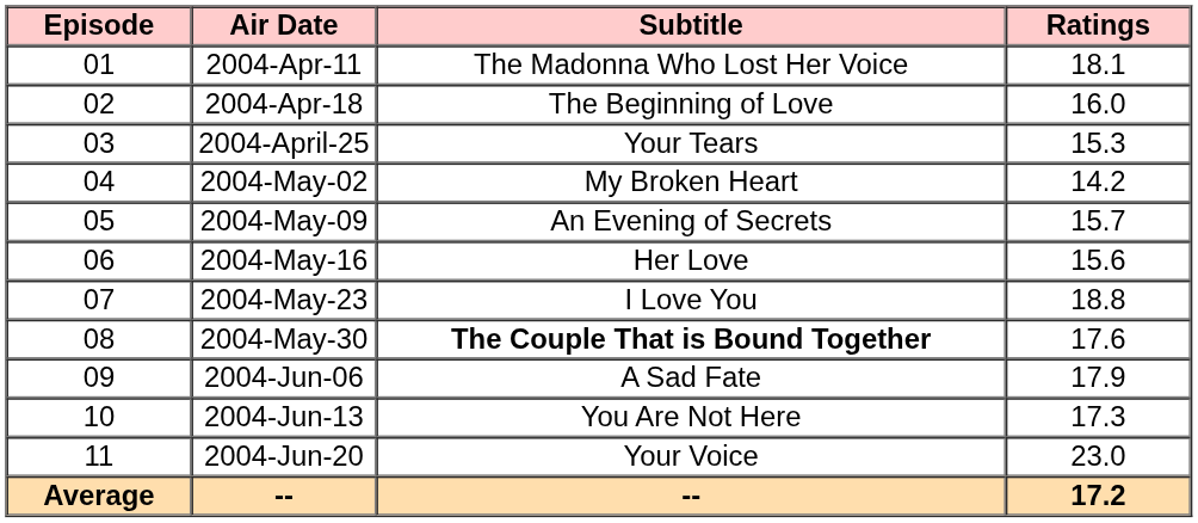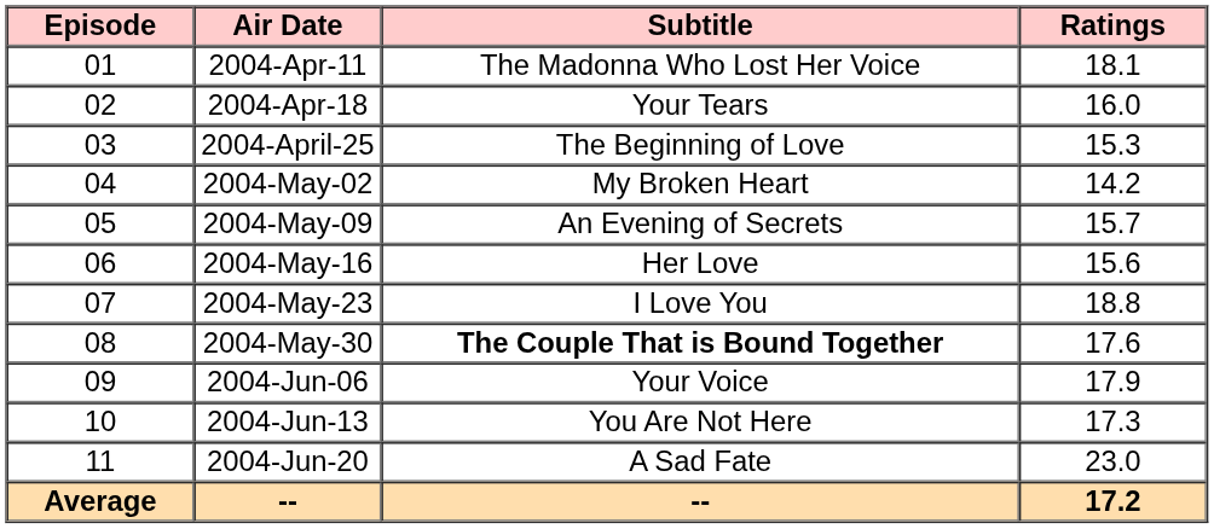2004-Apr-18 | Subtitle: The Beginning of Love -> Your Tears
2004-April-25 | Subtitle: Your Tears -> The Beginning of Love
2004-Jun-06 | Subtitle: A Sad Fate -> Your Voice
2004-Jun-20 | Subtitle: Your Voice -> A Sad Fate
